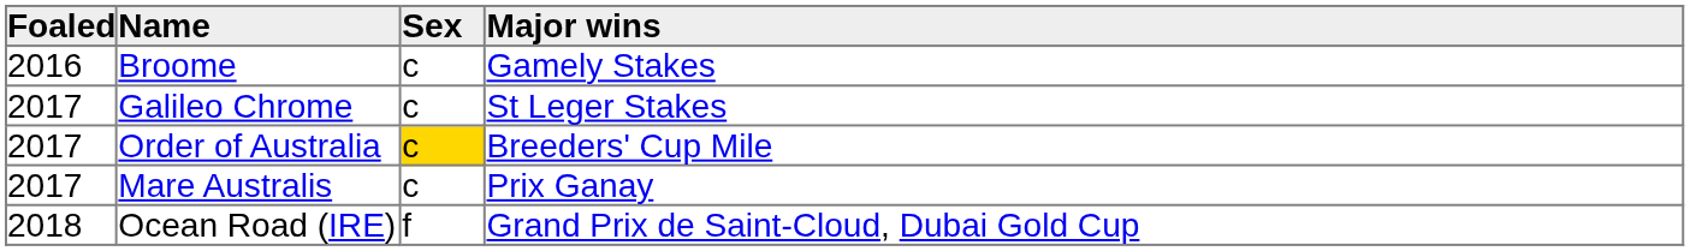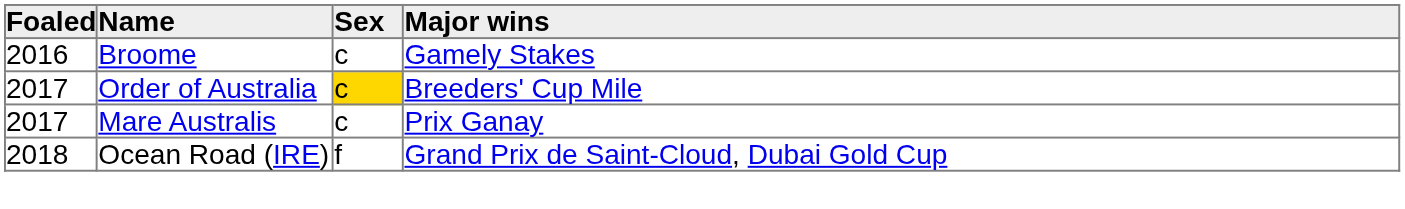- row: 2017 | Galileo Chrome | c | St Leger Stakes
